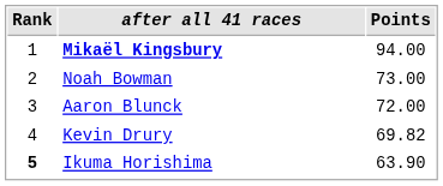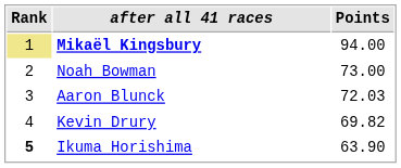Mikaël Kingsbury | Rank: no background -> khaki background
Aaron Blunck | Points: 72.00 -> 72.03
